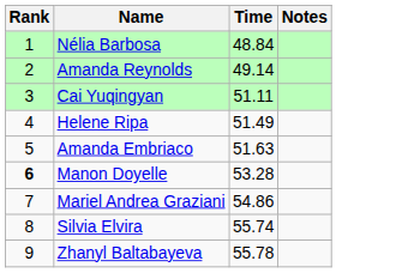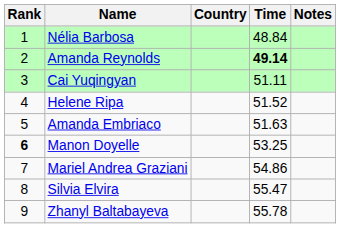+ column: Country
Amanda Reynolds | Time: normal -> bold
Helene Ripa | Time: 51.49 -> 51.52
Manon Doyelle | Time: 53.28 -> 53.25
Silvia Elvira | Time: 55.74 -> 55.47
